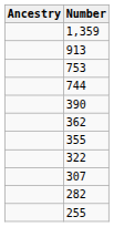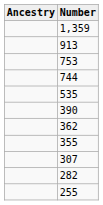+ row: 535
- row: 322
